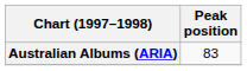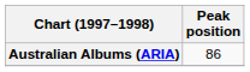Australian Albums (ARIA) | Peak position: 83 -> 86
